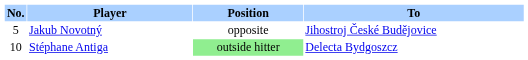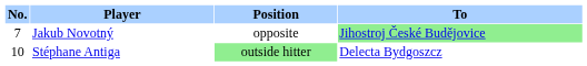Jakub Novotný | No.: 5 -> 7
Jakub Novotný | To: no background -> lightgreen background
